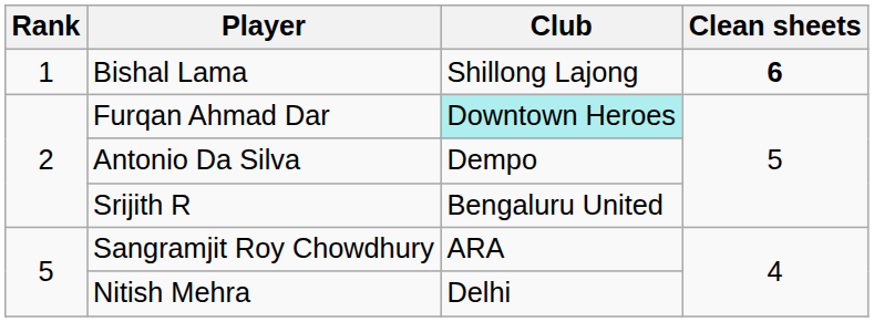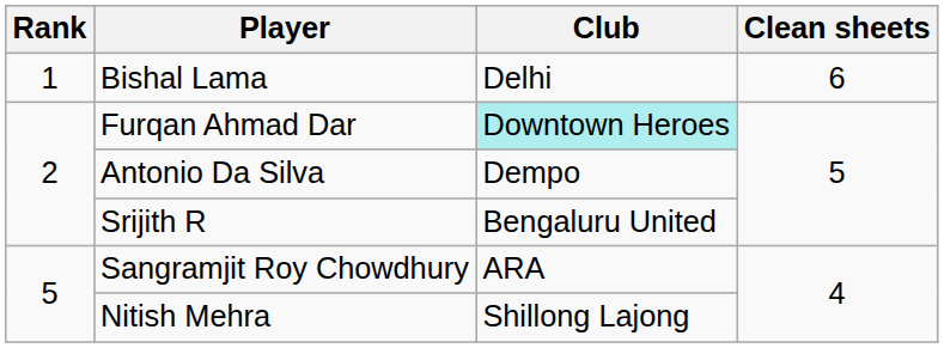Bishal Lama | Club: Shillong Lajong -> Delhi
Bishal Lama | Clean sheets: bold -> normal
Nitish Mehra | Club: Delhi -> Shillong Lajong
